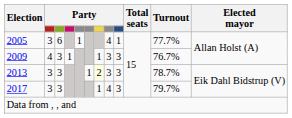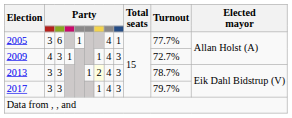2009 | column 8: 3 -> 4
2009 | Turnout: 76.7% -> 72.7%
2013 | column 8: 3 -> 4
